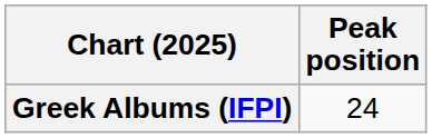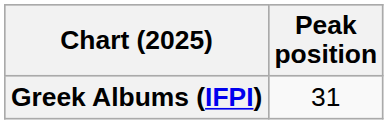Greek Albums (IFPI) | Peak position: 24 -> 31
